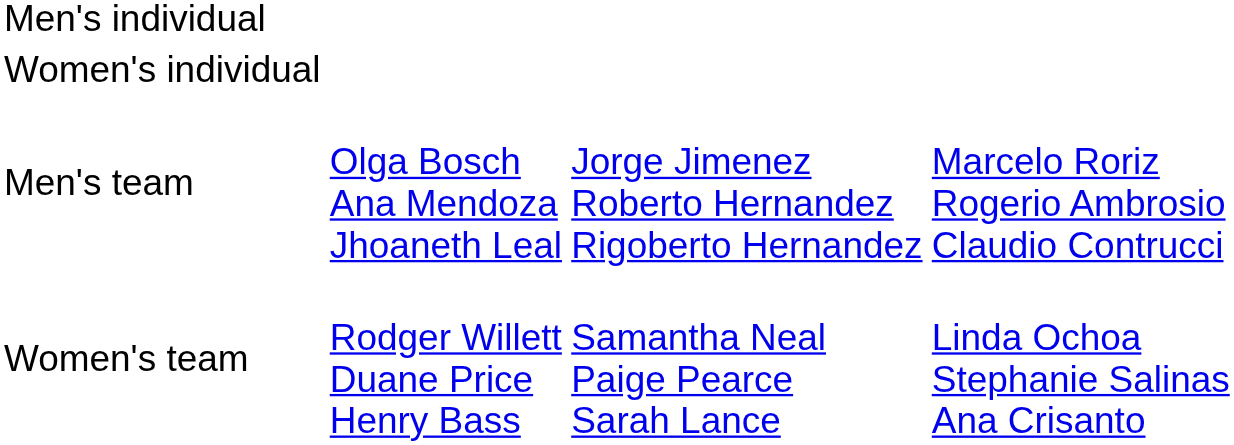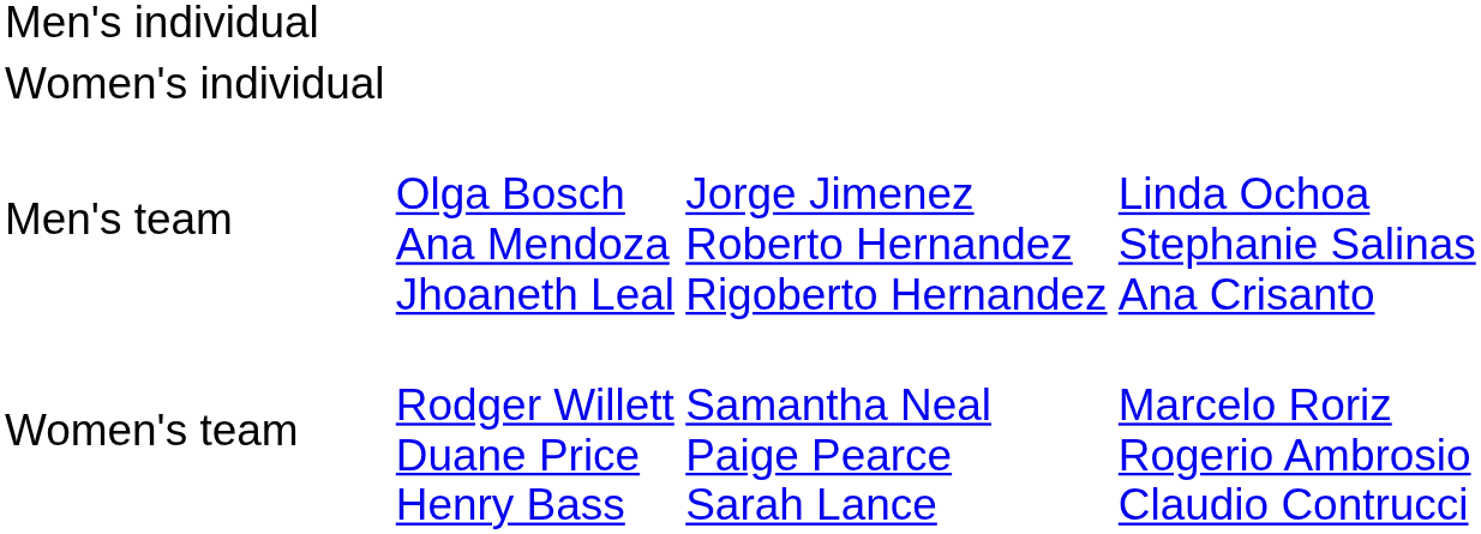Men's team | column 4: Marcelo Roriz Rogerio Ambrosio Claudio Contrucci -> Linda Ochoa Stephanie Salinas Ana Crisanto
Women's team | column 4: Linda Ochoa Stephanie Salinas Ana Crisanto -> Marcelo Roriz Rogerio Ambrosio Claudio Contrucci
